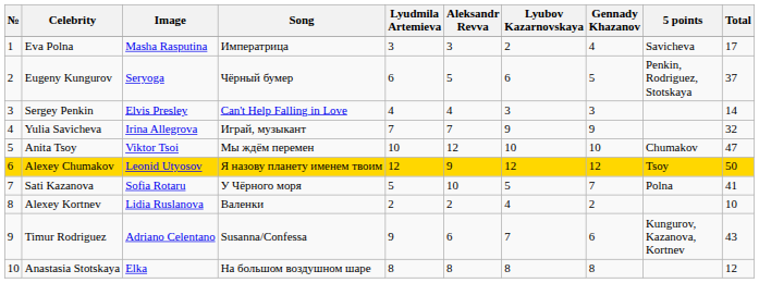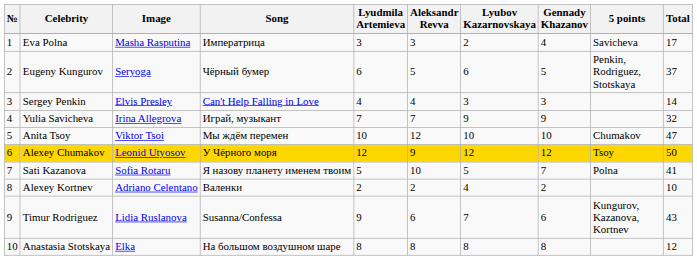Alexey Chumakov | Song: Я назову планету именем твоим -> У Чёрного моря
Sati Kazanova | Song: У Чёрного моря -> Я назову планету именем твоим
Alexey Kortnev | Image: Lidia Ruslanova -> Adriano Celentano
Timur Rodriguez | Image: Adriano Celentano -> Lidia Ruslanova
